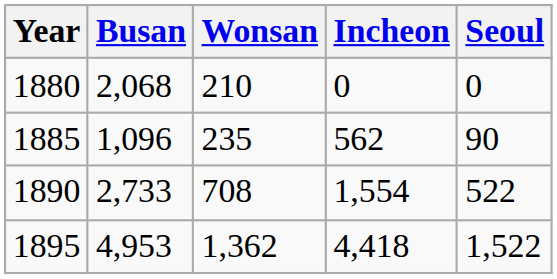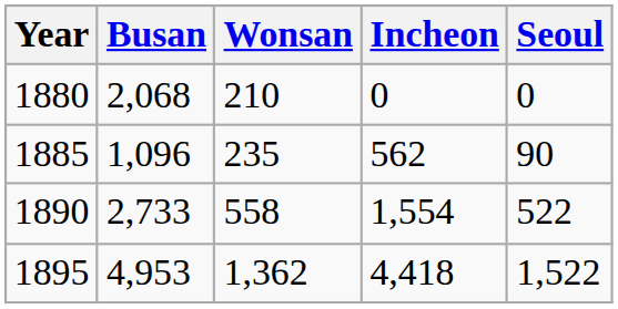1890 | Wonsan: 708 -> 558
